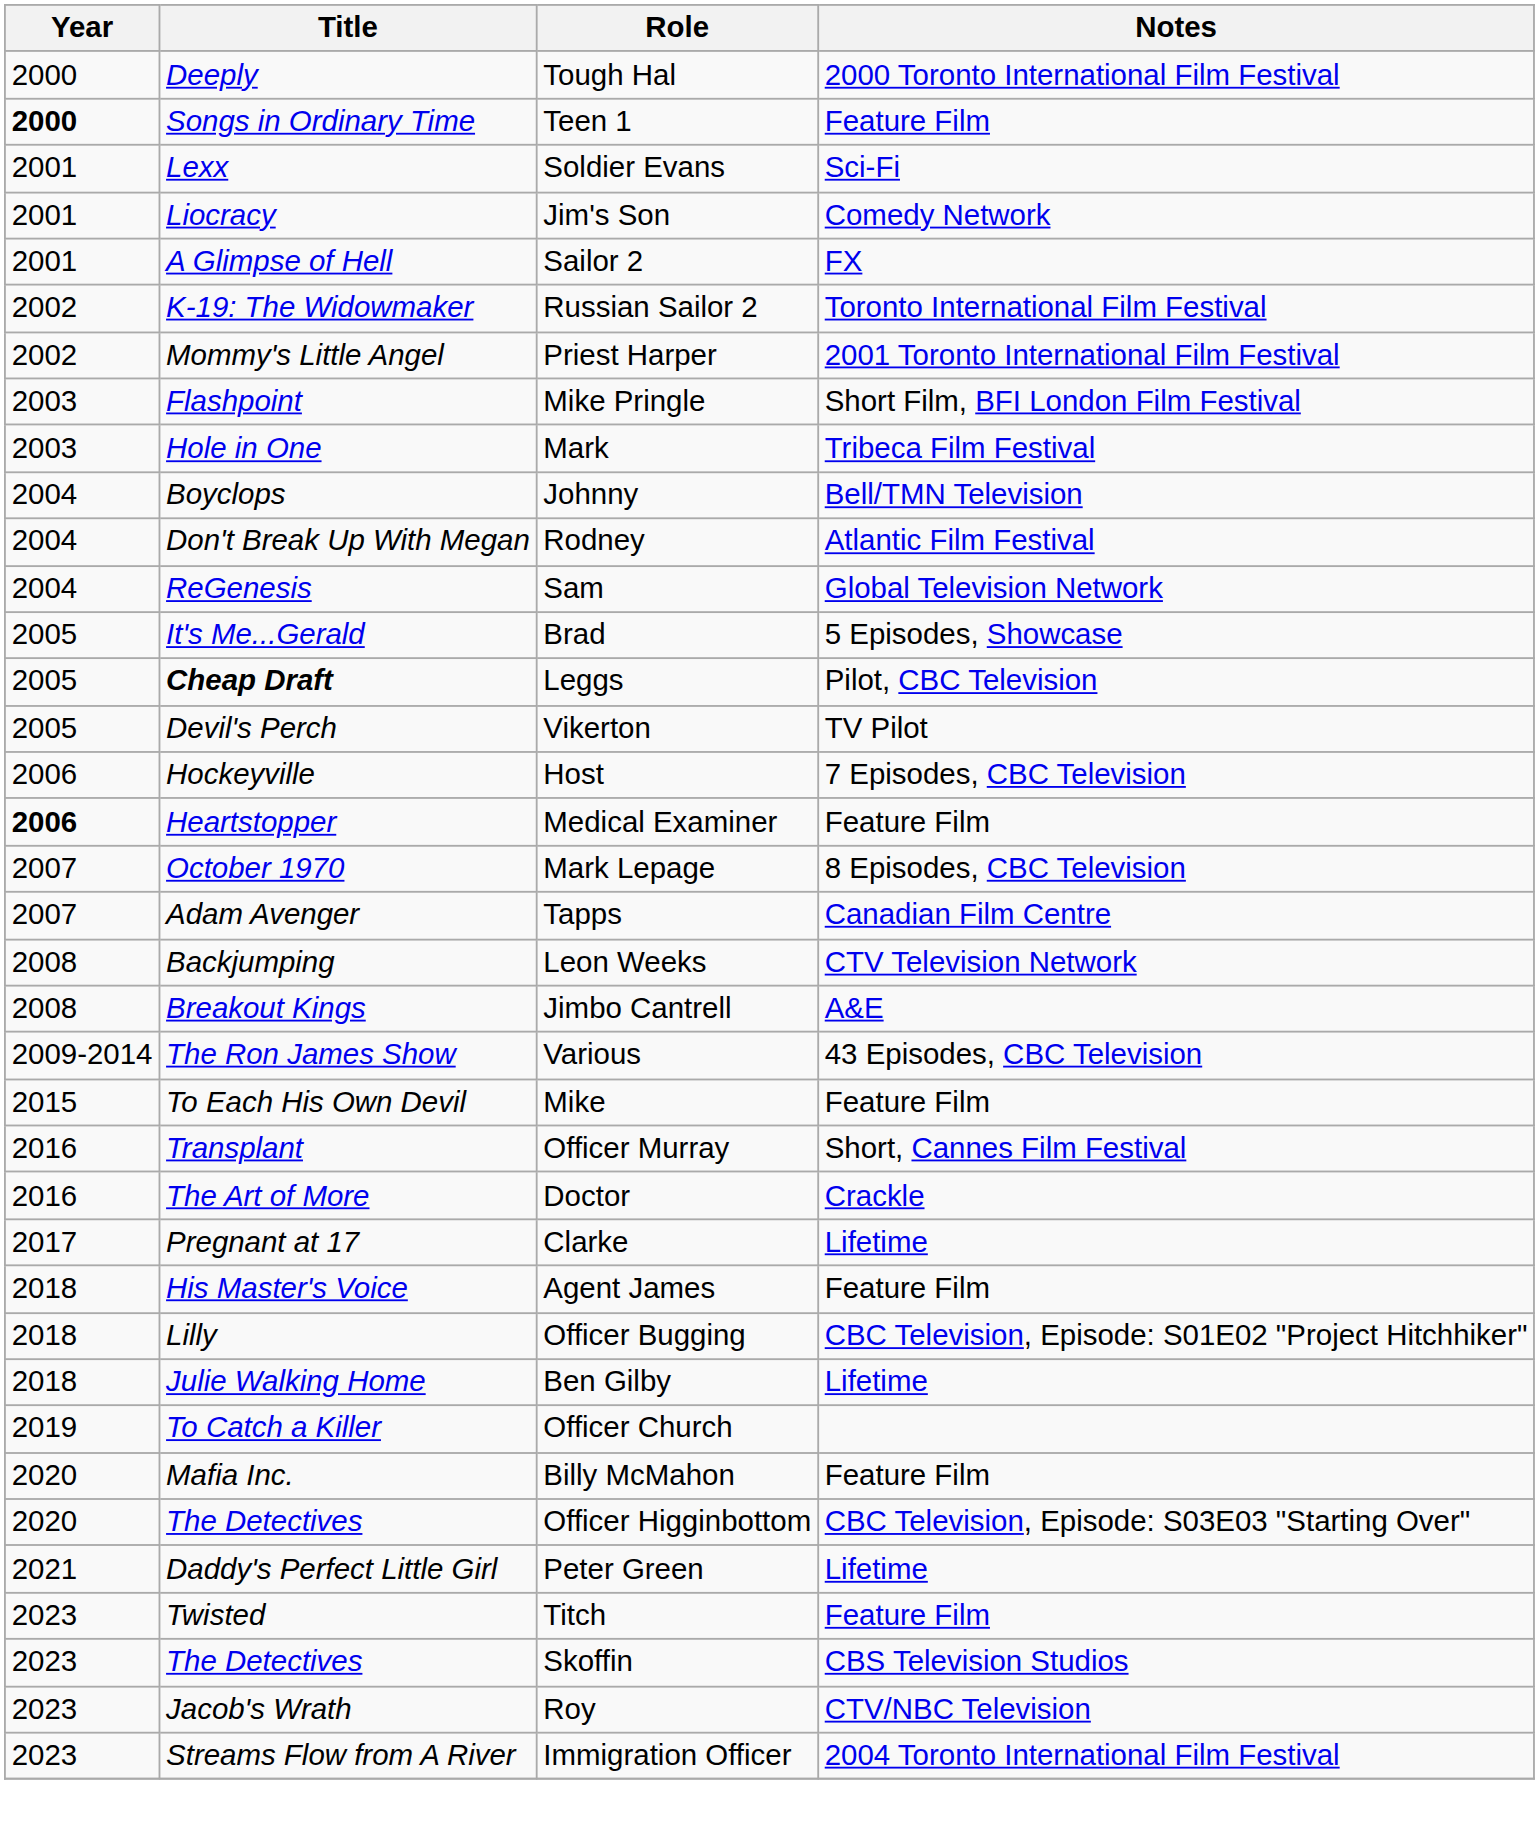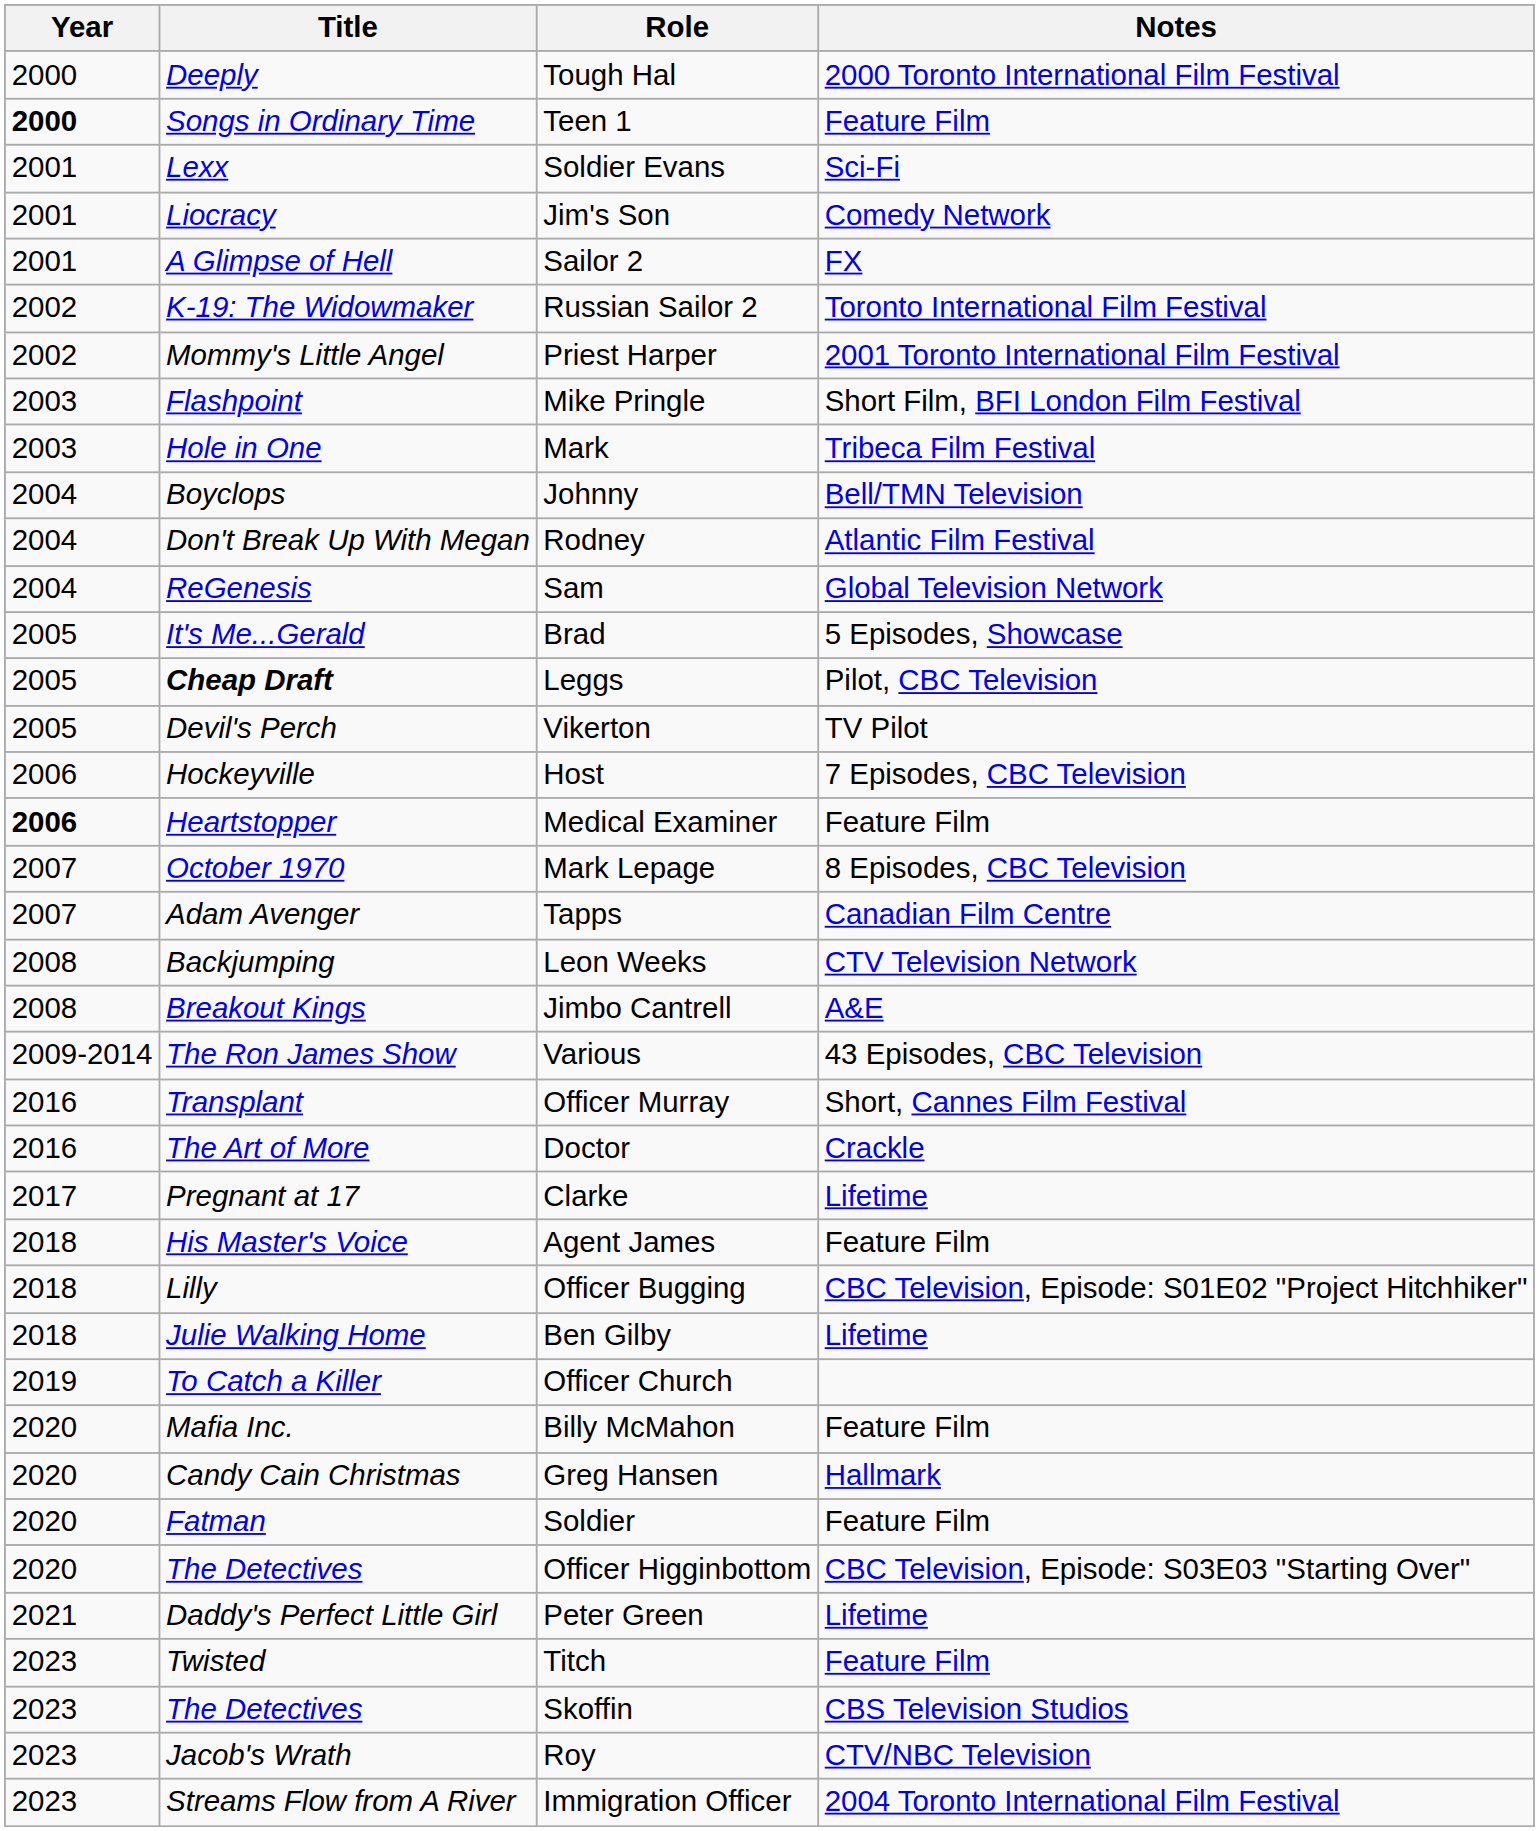- row: 2015 | To Each His Own Devil | Mike | Feature Film
+ row: 2020 | Candy Cain Christmas | Greg Hansen | Hallmark
+ row: 2020 | Fatman | Soldier | Feature Film
